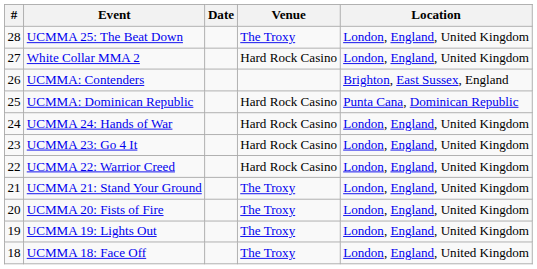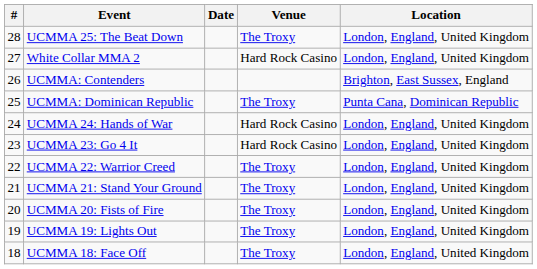UCMMA: Dominican Republic | Venue: Hard Rock Casino -> The Troxy
UCMMA 22: Warrior Creed | Venue: Hard Rock Casino -> The Troxy
